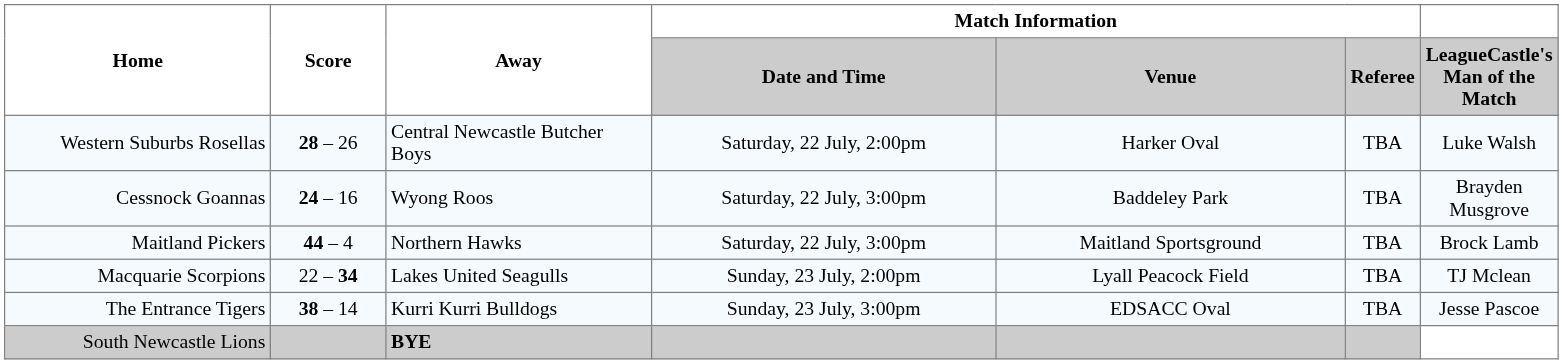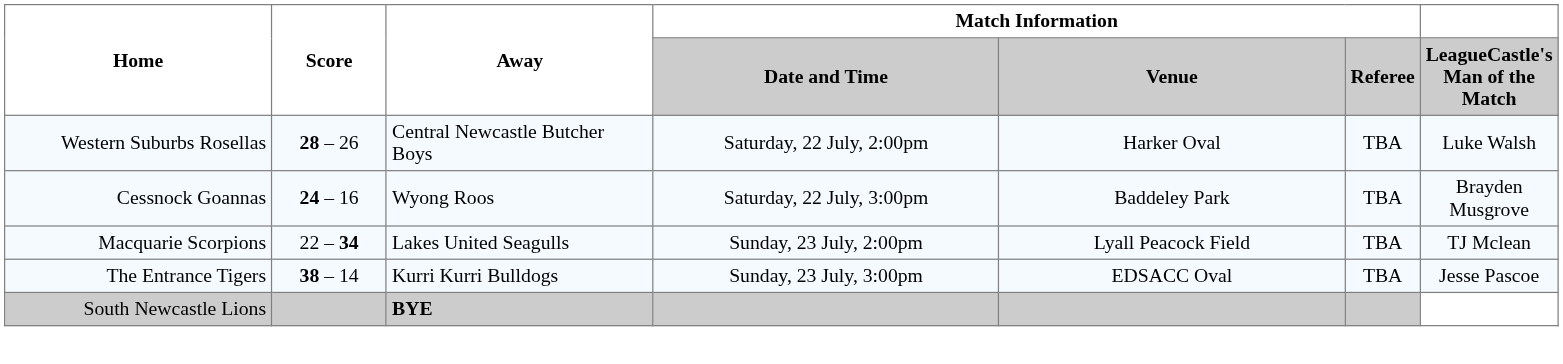- row: Maitland Pickers | 44 – 4 | Northern Hawks | Saturday, 22 July, 3:00pm | Maitland Sportsground | TBA | Brock Lamb
